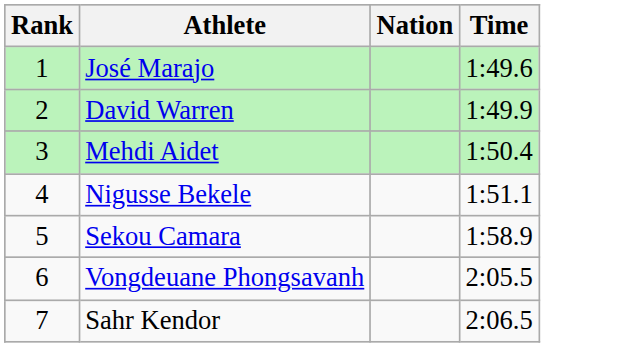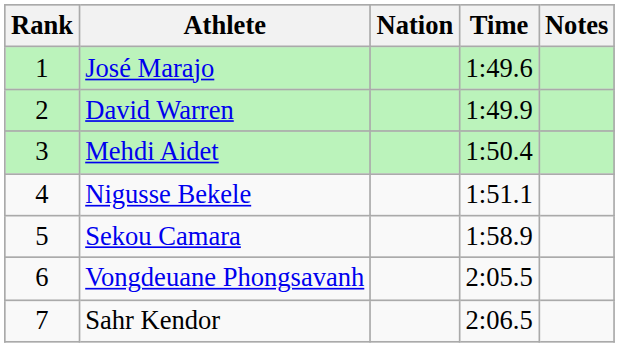+ column: Notes
